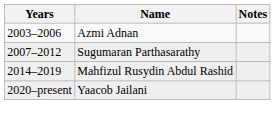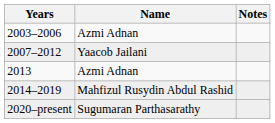2007–2012 | Name: Sugumaran Parthasarathy -> Yaacob Jailani
+ row: 2013 | Azmi Adnan
2020–present | Name: Yaacob Jailani -> Sugumaran Parthasarathy
